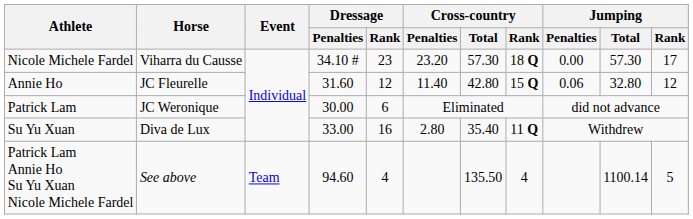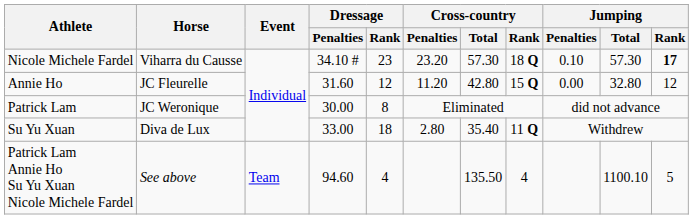Nicole Michele Fardel | Jumping / Penalties: 0.00 -> 0.10
Nicole Michele Fardel | Jumping / Rank: normal -> bold
Annie Ho | Cross-country / Penalties: 11.40 -> 11.20
Annie Ho | Jumping / Penalties: 0.06 -> 0.00
Patrick Lam | Dressage / Rank: 6 -> 8
Su Yu Xuan | Dressage / Rank: 16 -> 18
Patrick Lam Annie Ho Su Yu Xuan Nicole Michele Fardel | Jumping / Total: 1100.14 -> 1100.10
